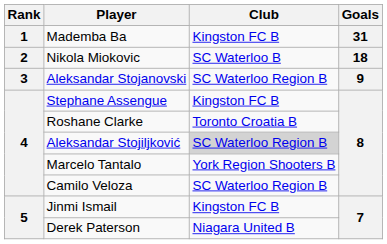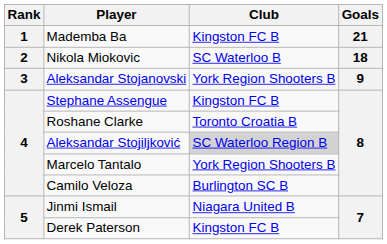Mademba Ba | Goals: 31 -> 21
Aleksandar Stojanovski | Club: SC Waterloo Region B -> York Region Shooters B
Camilo Veloza | Club: SC Waterloo Region B -> Burlington SC B
Jinmi Ismail | Club: Kingston FC B -> Niagara United B
Derek Paterson | Club: Niagara United B -> Kingston FC B
